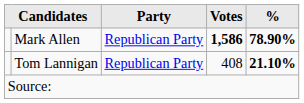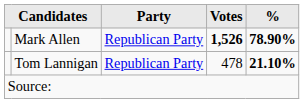Mark Allen | Votes: 1,586 -> 1,526
Tom Lannigan | Votes: 408 -> 478
